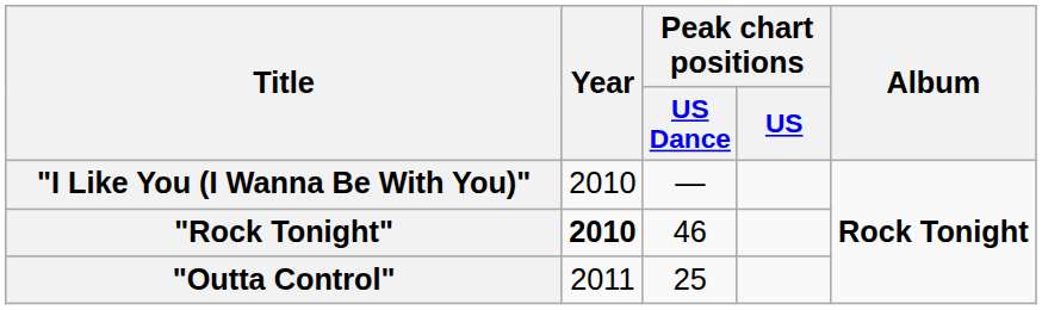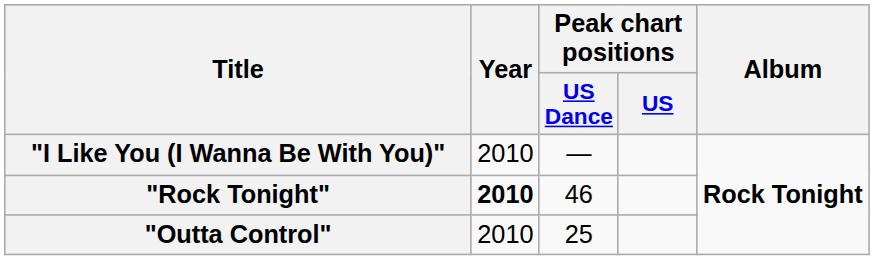"Outta Control" | Year: 2011 -> 2010
